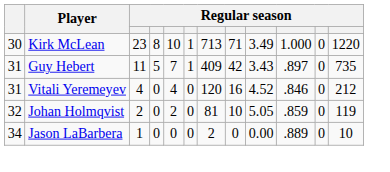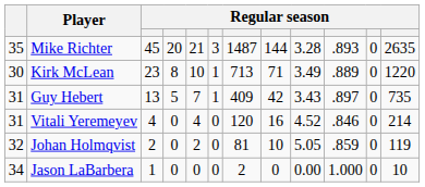+ row: 35 | Mike Richter | 45 | 20 | 21 | 3 | 1487 | 144 | 3.28 | .893 | 0 | 2635
Kirk McLean | column 10: 1.000 -> .889
Guy Hebert | column 3: 11 -> 13
Vitali Yeremeyev | column 12: 212 -> 214
Jason LaBarbera | column 10: .889 -> 1.000
